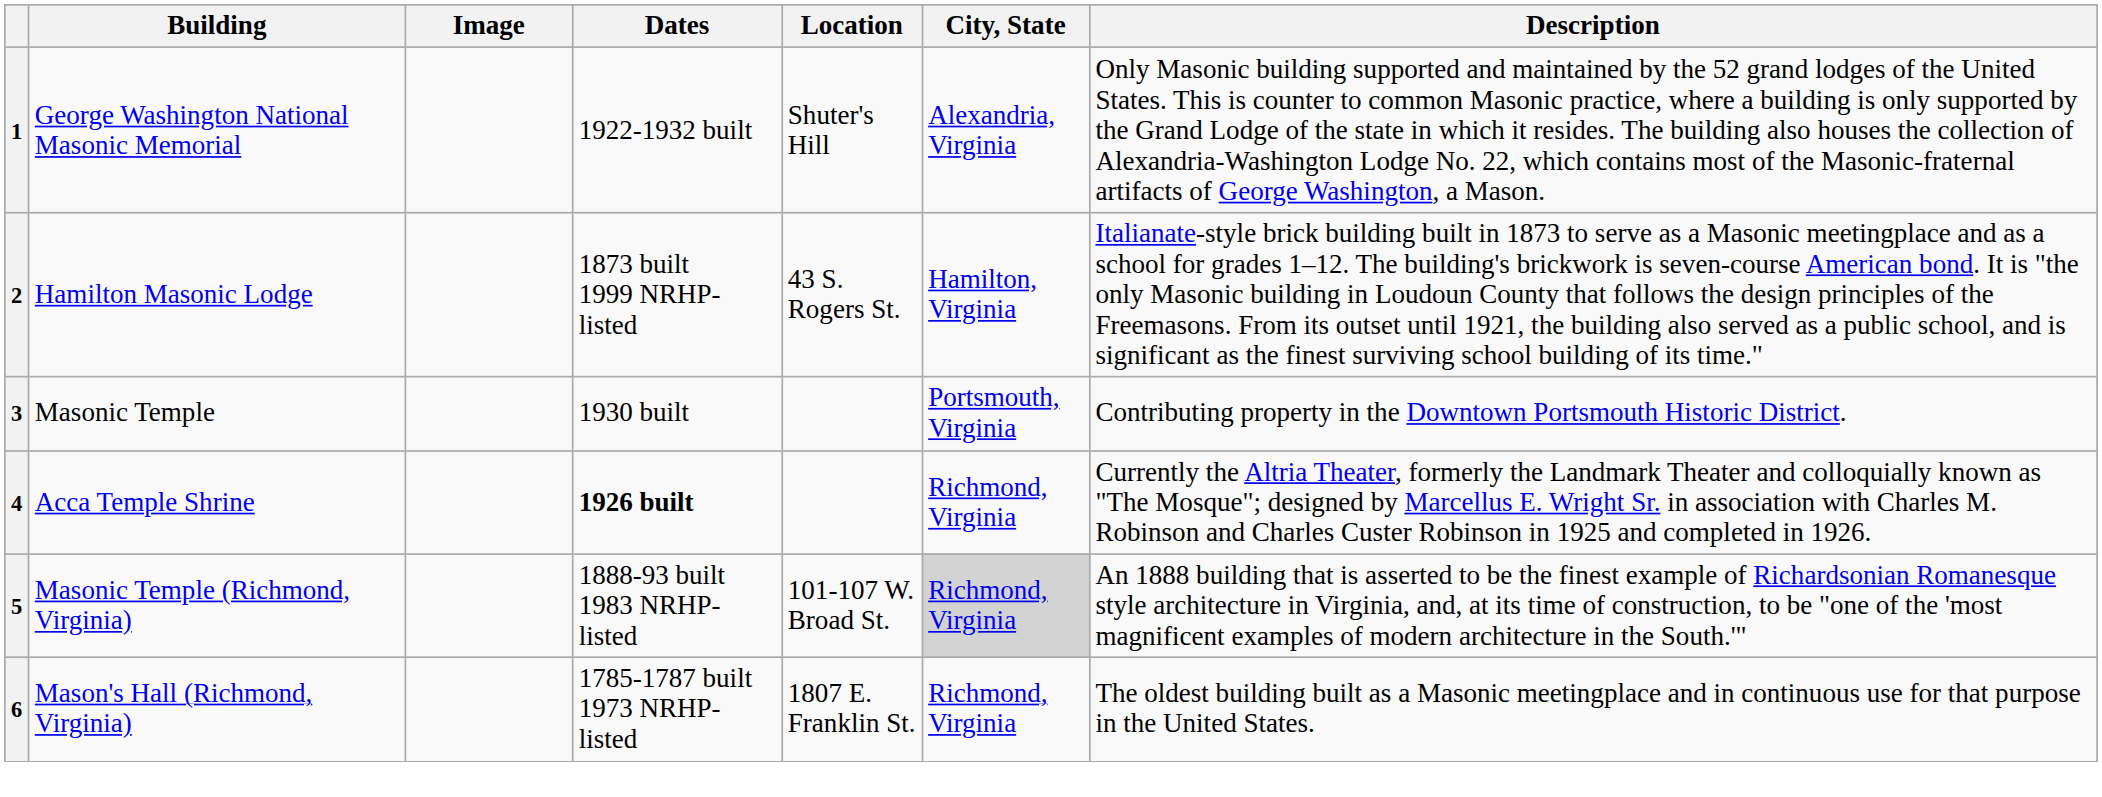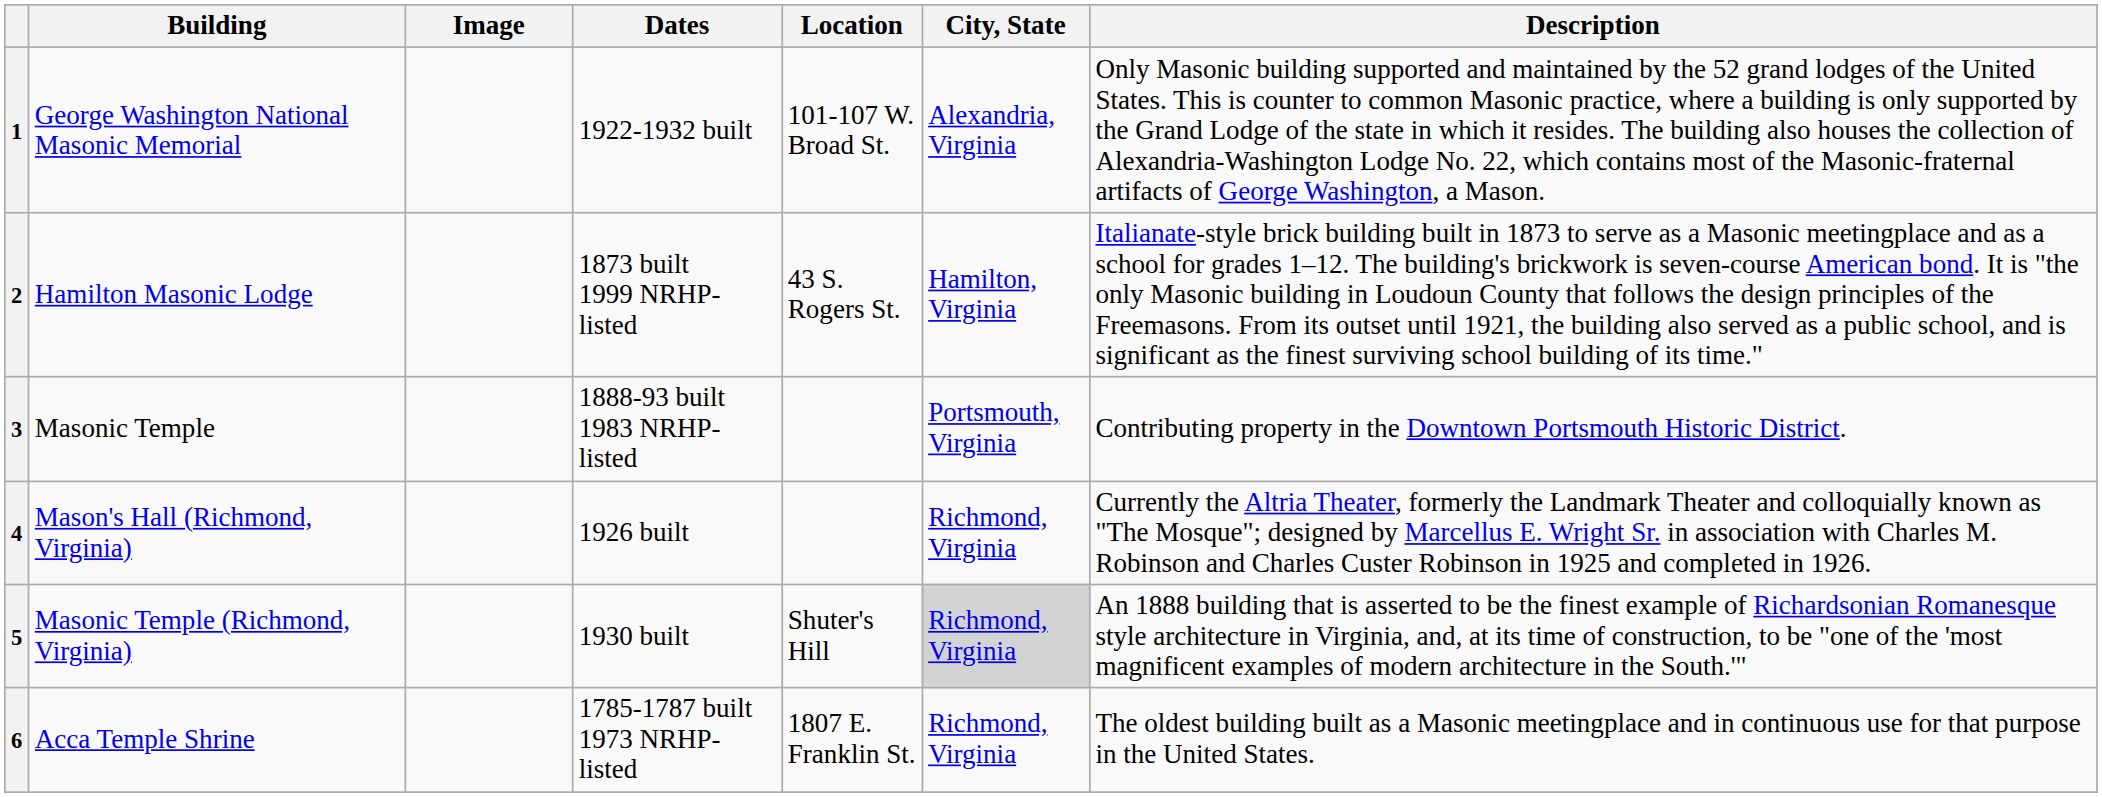1 | Location: Shuter's Hill -> 101-107 W. Broad St.
3 | Dates: 1930 built -> 1888-93 built 1983 NRHP-listed
4 | Building: Acca Temple Shrine -> Mason's Hall (Richmond, Virginia)
4 | Dates: bold -> normal
5 | Dates: 1888-93 built 1983 NRHP-listed -> 1930 built
5 | Location: 101-107 W. Broad St. -> Shuter's Hill
6 | Building: Mason's Hall (Richmond, Virginia) -> Acca Temple Shrine
